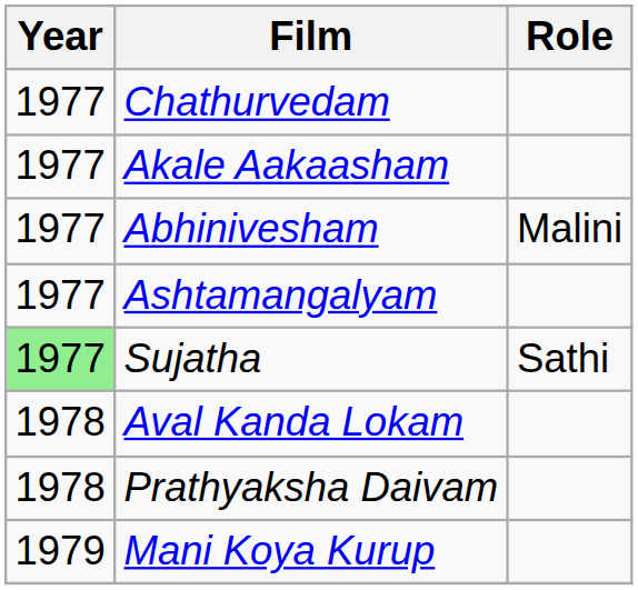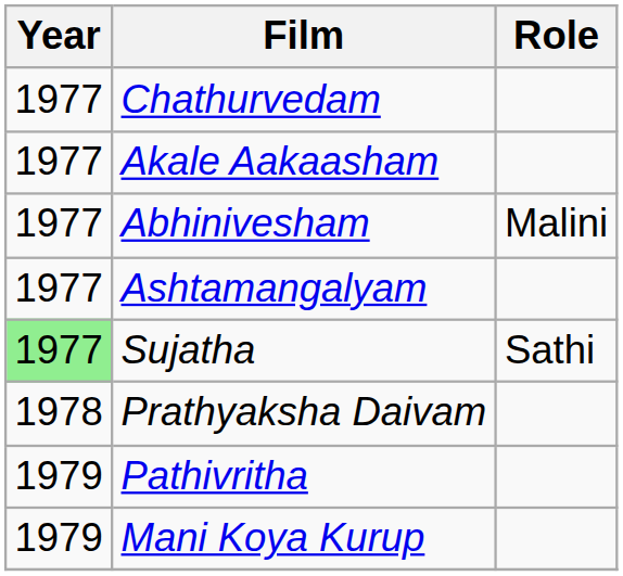- row: 1978 | Aval Kanda Lokam
+ row: 1979 | Pathivritha
